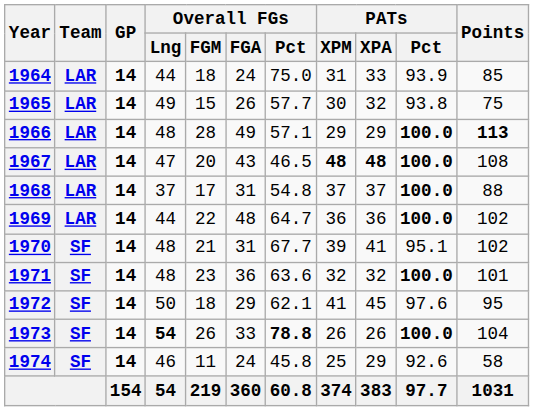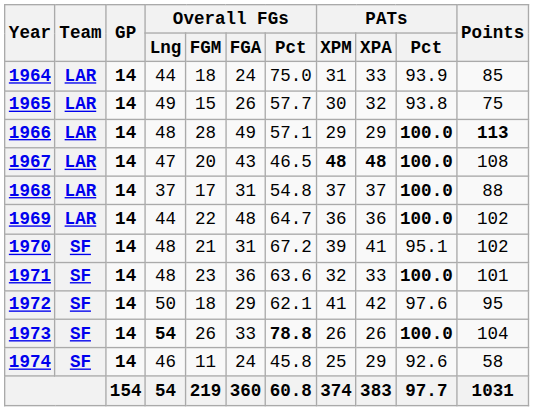1970 | Overall FGs / Pct: 67.7 -> 67.2
1971 | PATs / XPA: 32 -> 33
1972 | PATs / XPA: 45 -> 42
